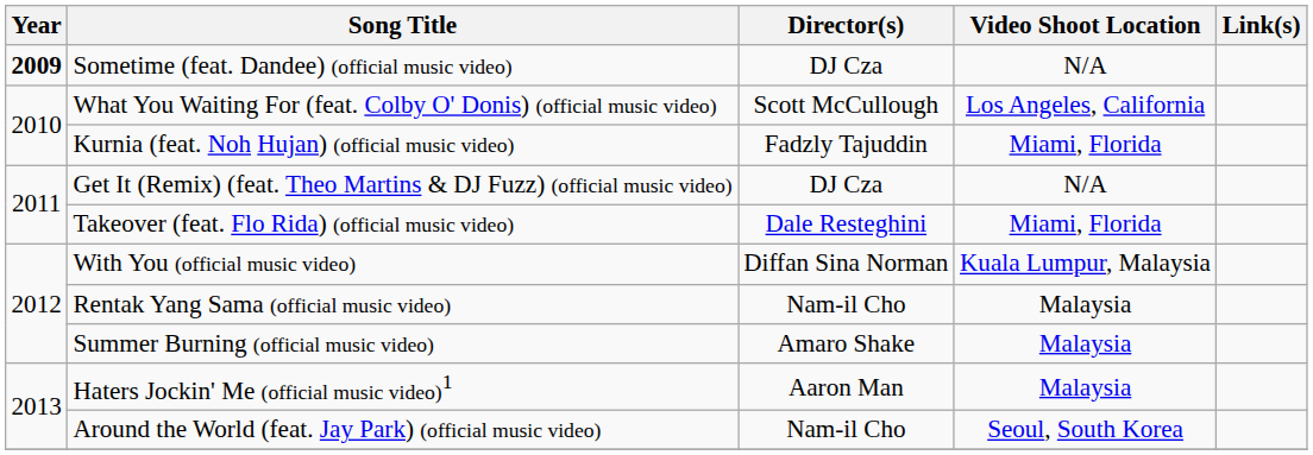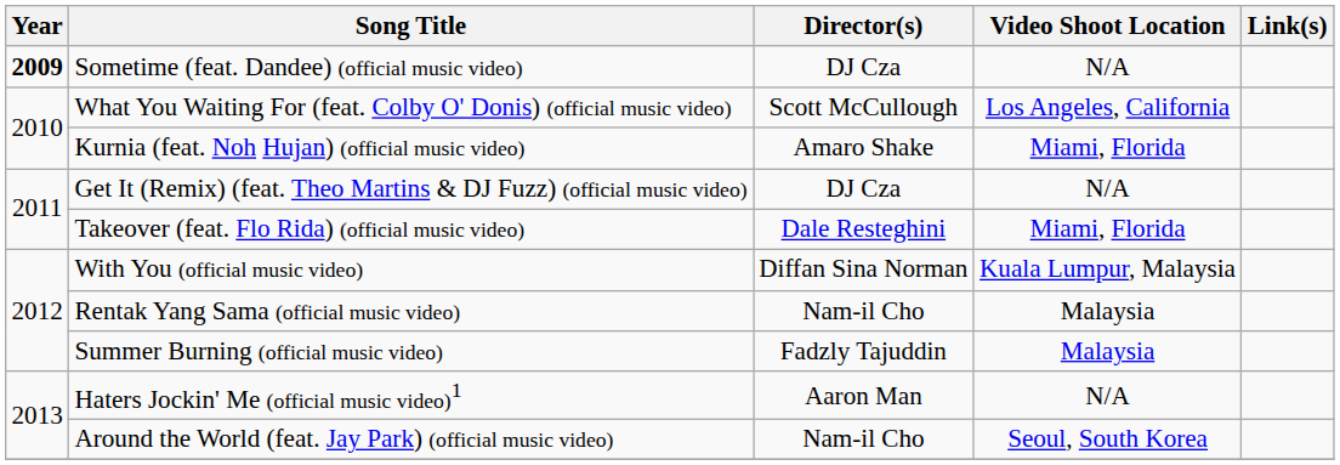Kurnia (feat. Noh Hujan) (official music video) | Director(s): Fadzly Tajuddin -> Amaro Shake
Summer Burning (official music video) | Director(s): Amaro Shake -> Fadzly Tajuddin
Haters Jockin' Me (official music video)1 | Video Shoot Location: Malaysia -> N/A
